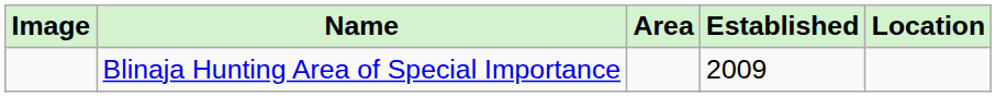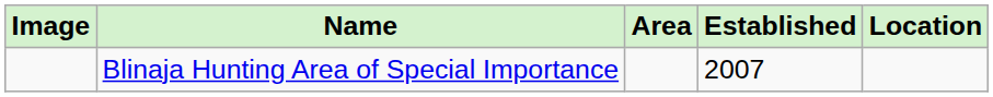Blinaja Hunting Area of Special Importance | Established: 2009 -> 2007
